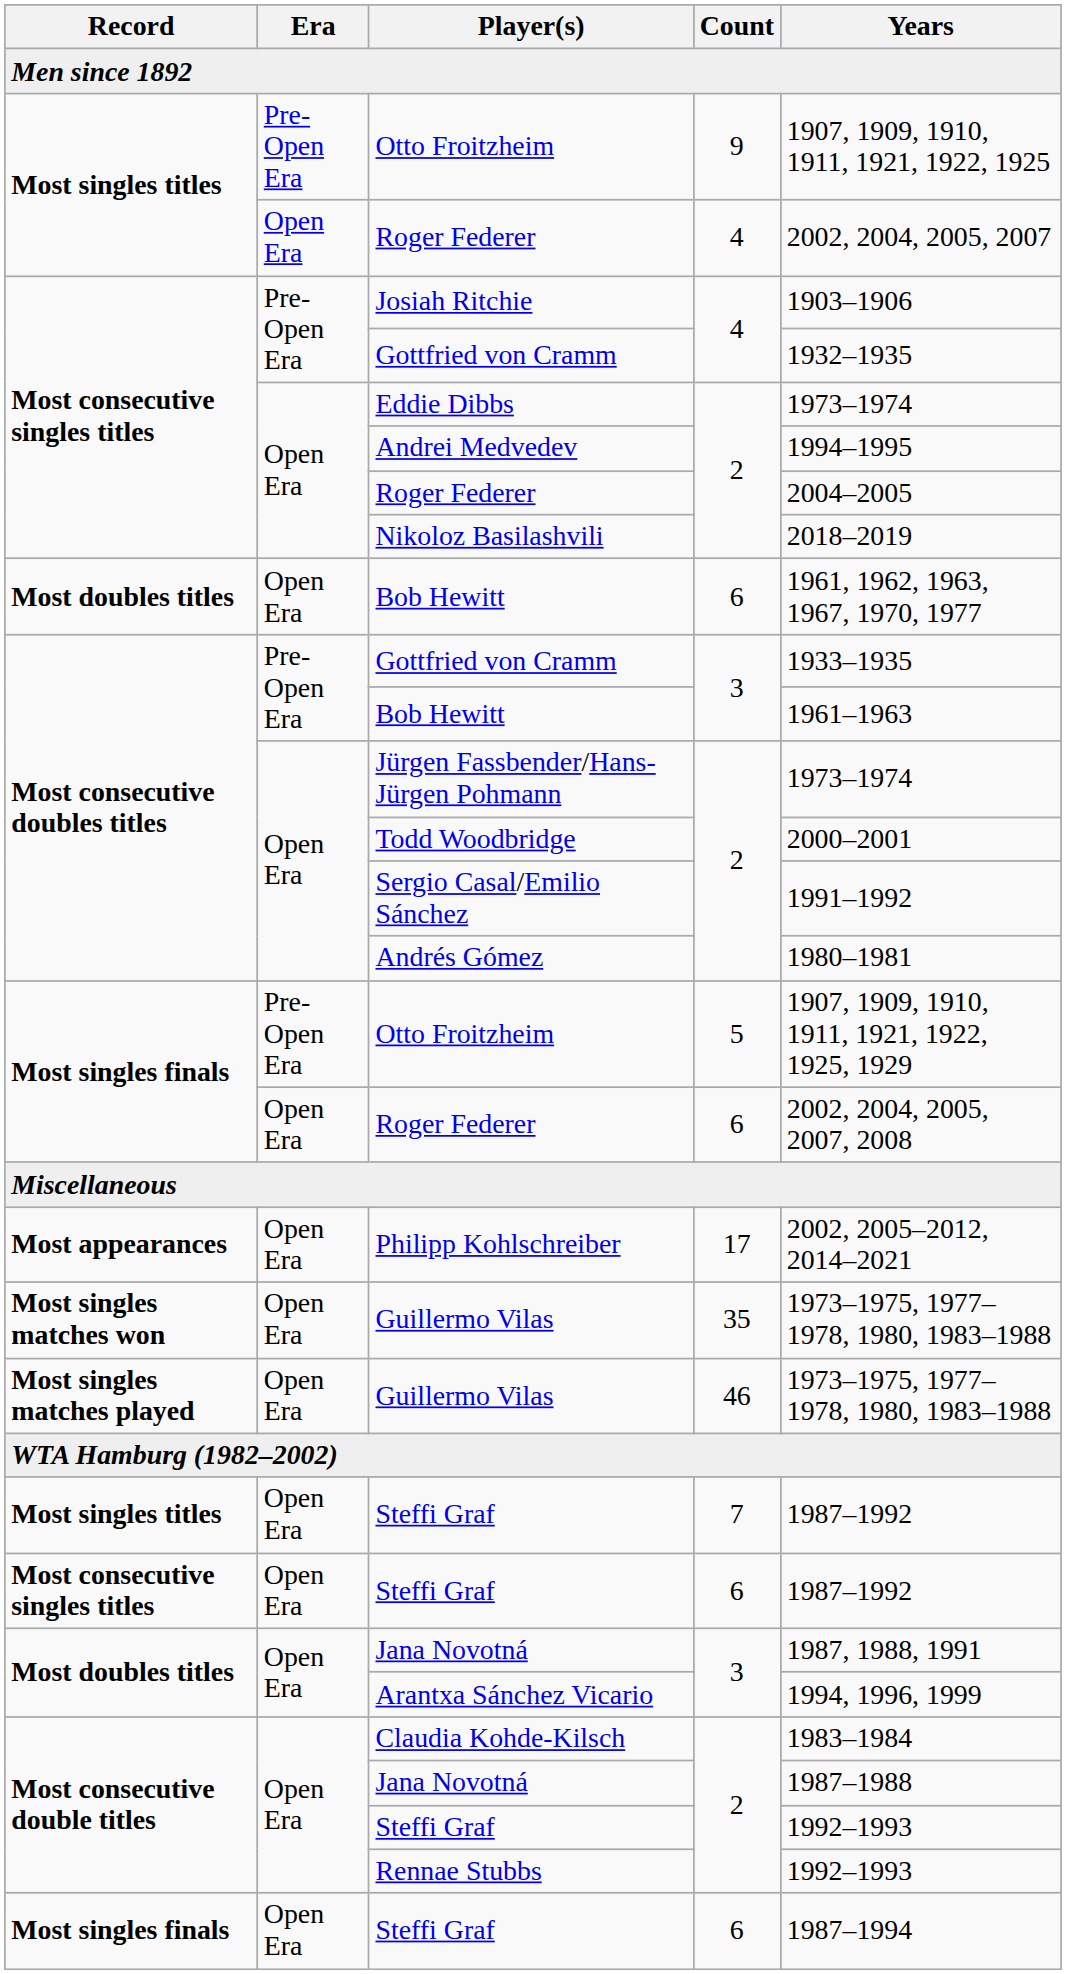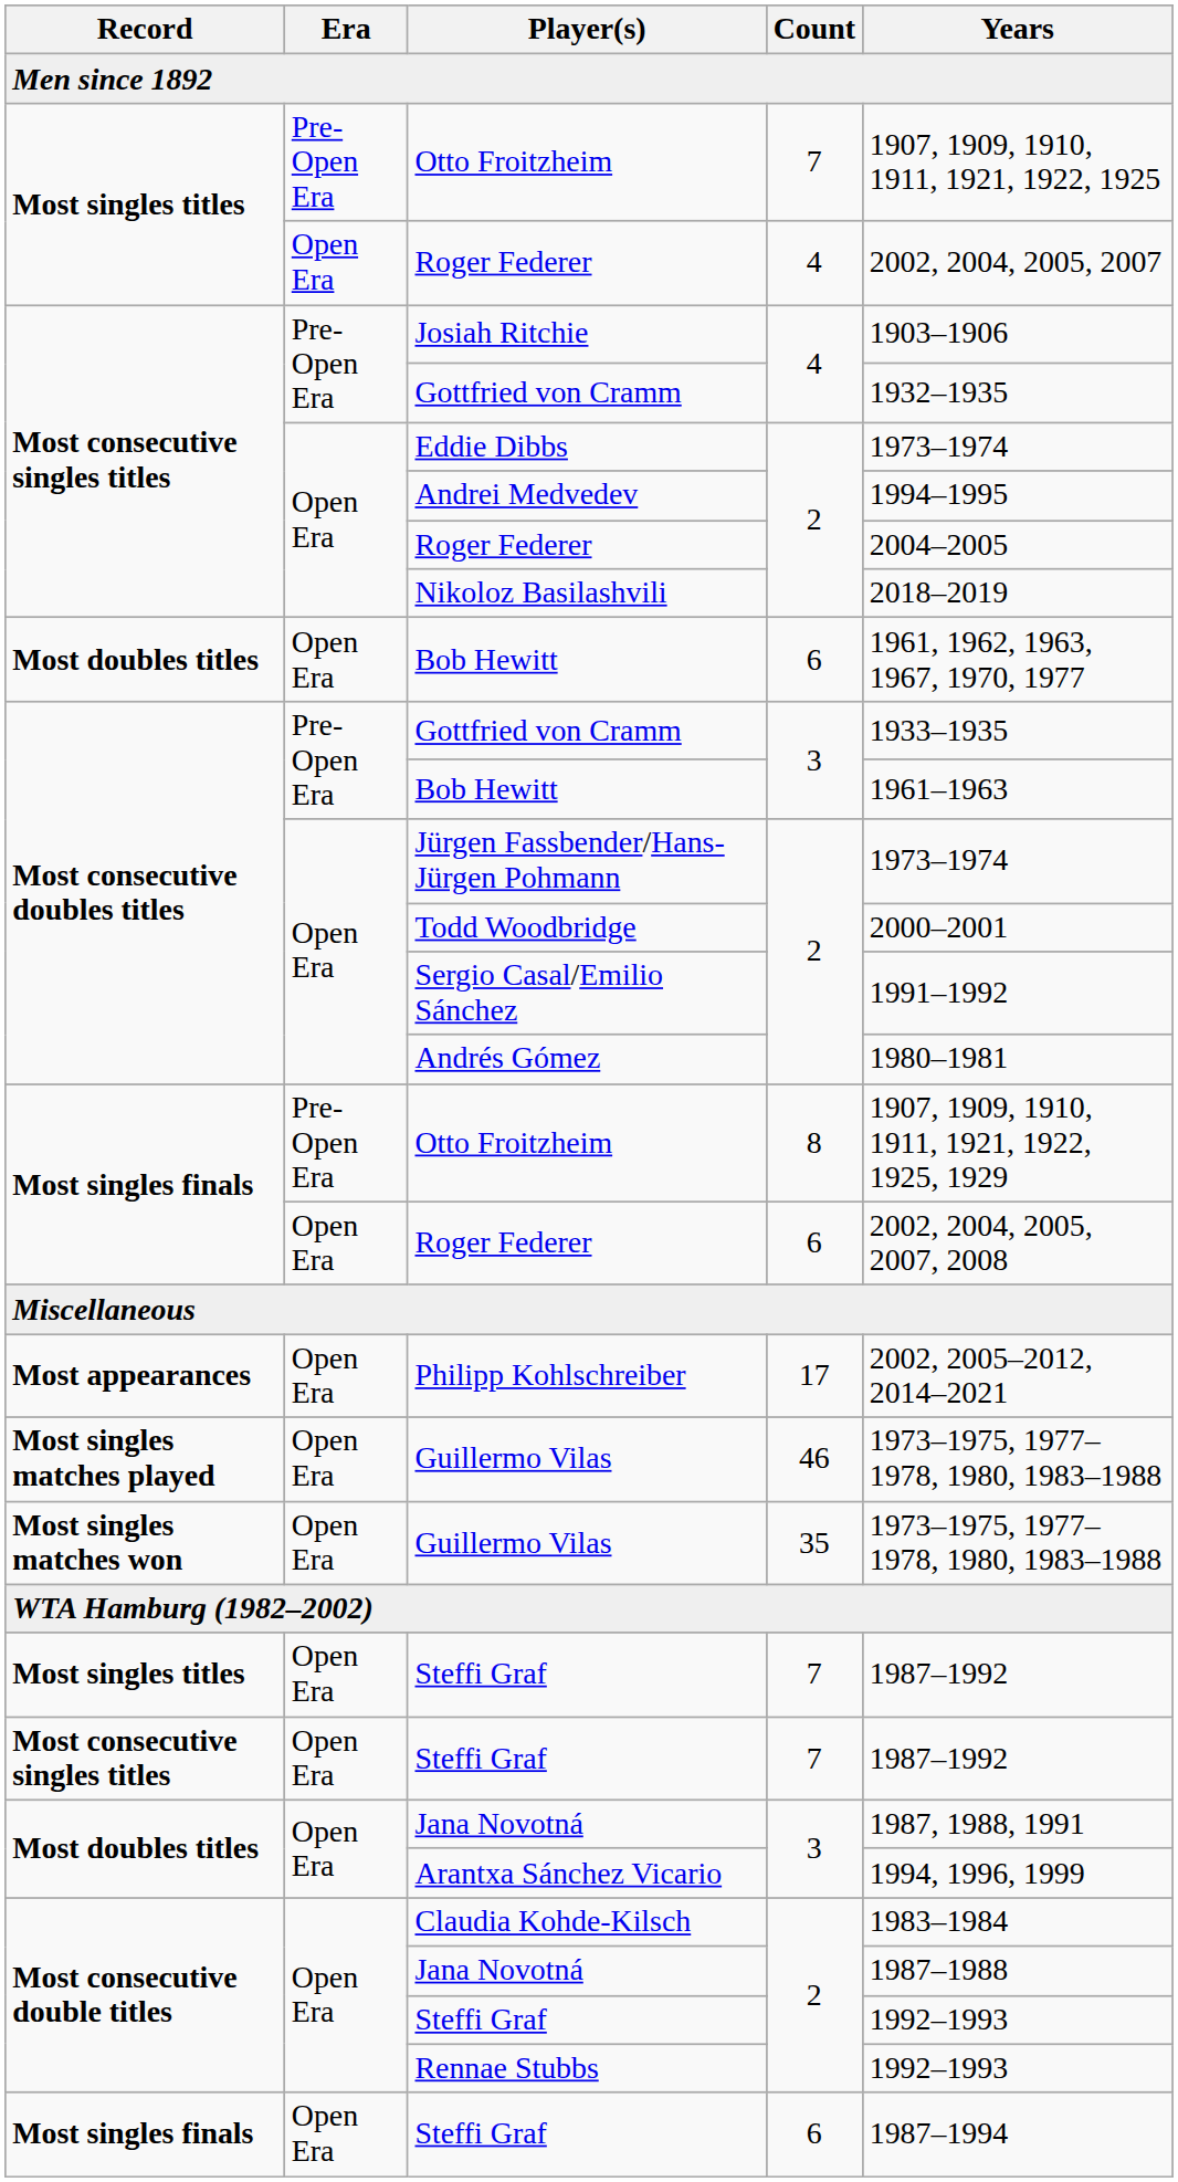Most singles titles / Otto Froitzheim | Count: 9 -> 7
Most singles finals / Otto Froitzheim | Count: 5 -> 8
rows swapped: Most singles matches played / Guillermo Vilas <-> Most singles matches won / Guillermo Vilas
Most consecutive singles titles / Steffi Graf | Count: 6 -> 7
